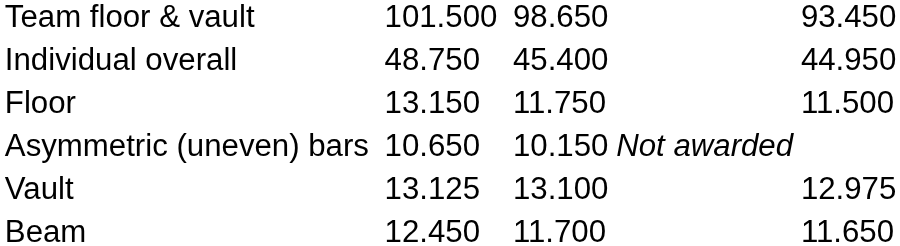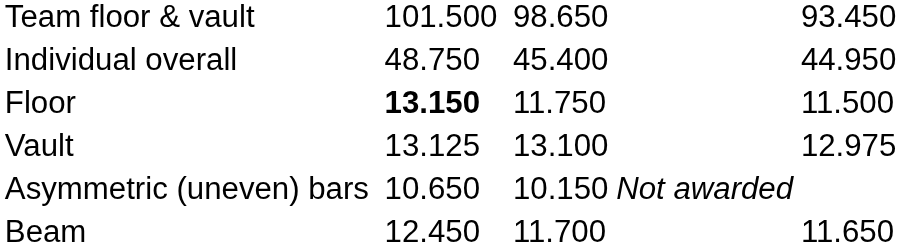Floor | column 3: normal -> bold
rows swapped: Vault <-> Asymmetric (uneven) bars
